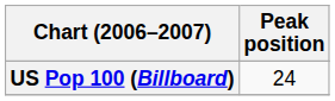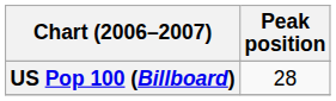US Pop 100 (Billboard) | Peak position: 24 -> 28
